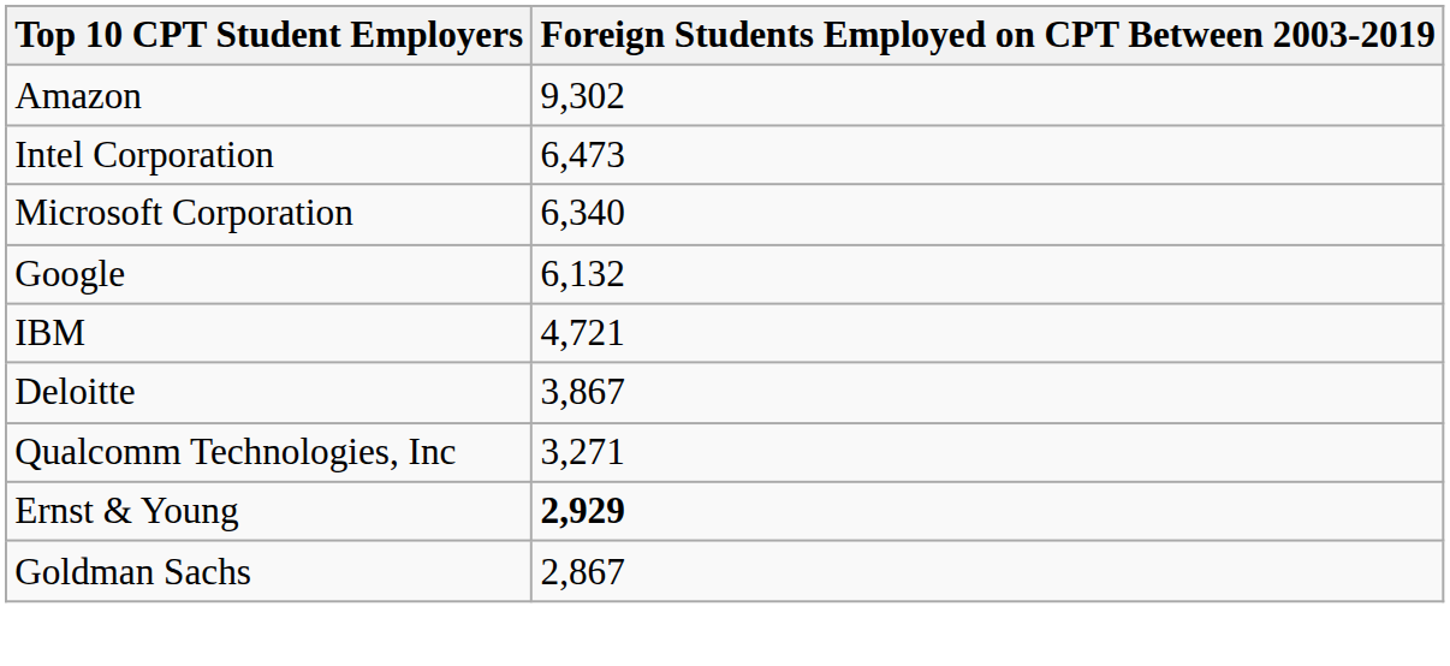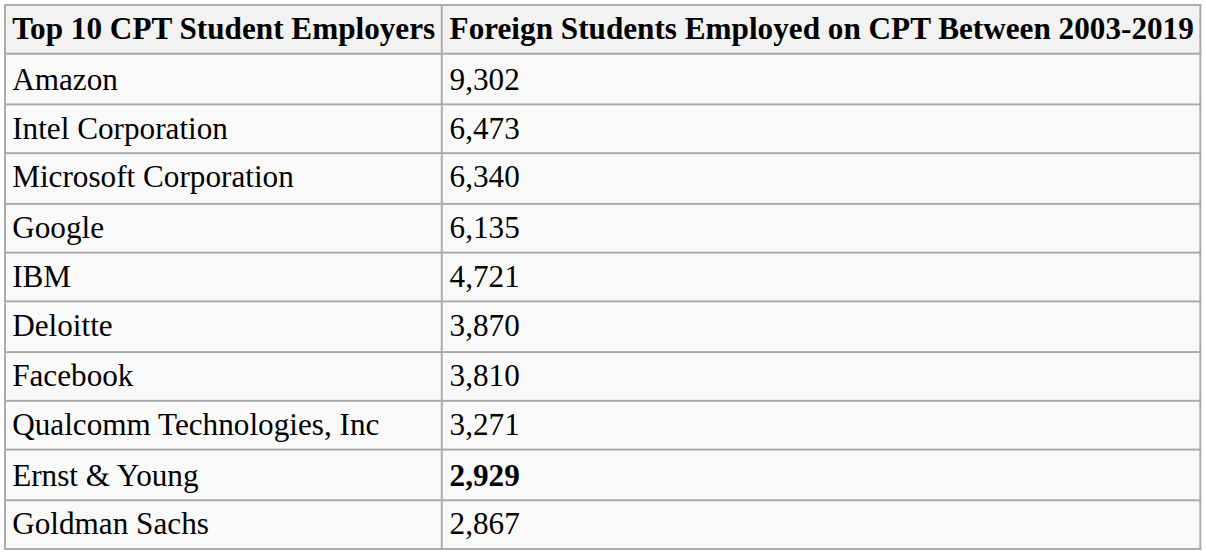Google | Foreign Students Employed on CPT Between 2003-2019: 6,132 -> 6,135
Deloitte | Foreign Students Employed on CPT Between 2003-2019: 3,867 -> 3,870
+ row: Facebook | 3,810
